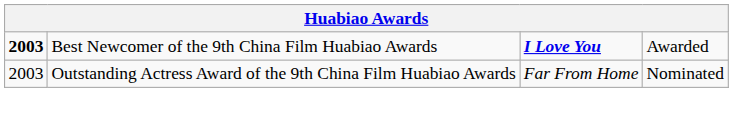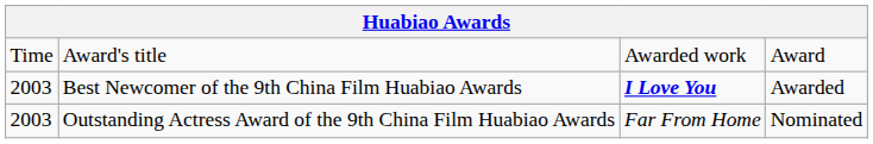+ row: Time | Award's title | Awarded work | Award
Best Newcomer of the 9th China Film Huabiao Awards | column 1: bold -> normal
